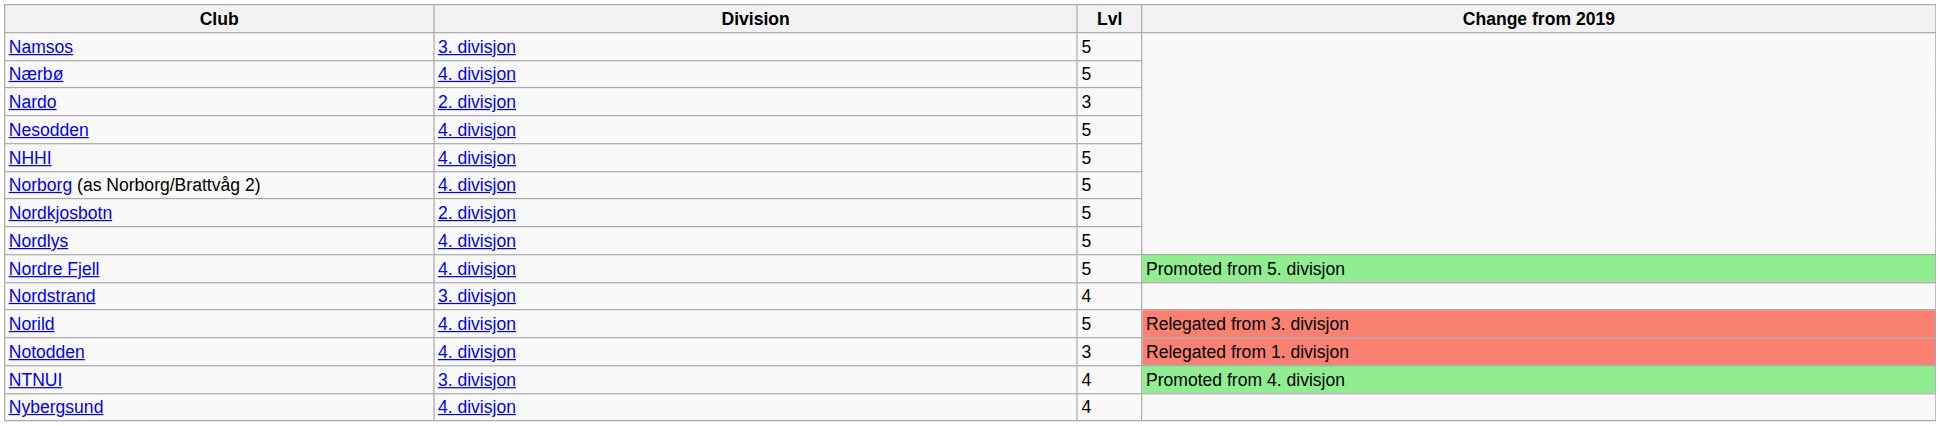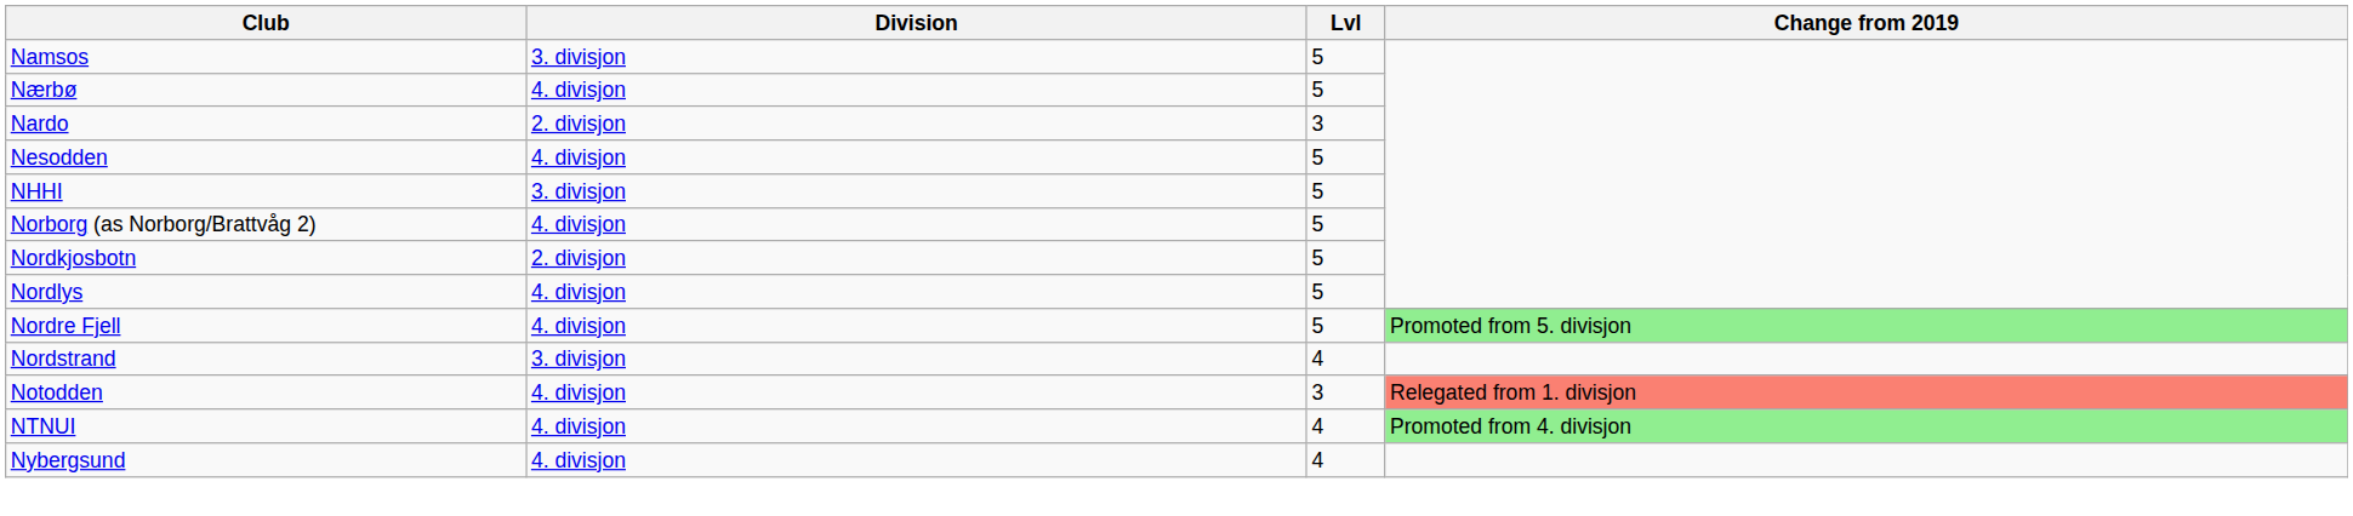NHHI | Division: 4. divisjon -> 3. divisjon
- row: Norild | 4. divisjon | 5 | Relegated from 3. divisjon
NTNUI | Division: 3. divisjon -> 4. divisjon
